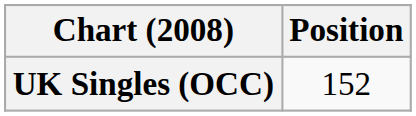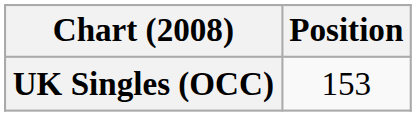UK Singles (OCC) | Position: 152 -> 153
